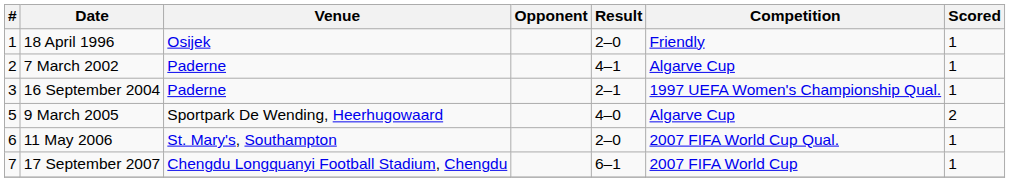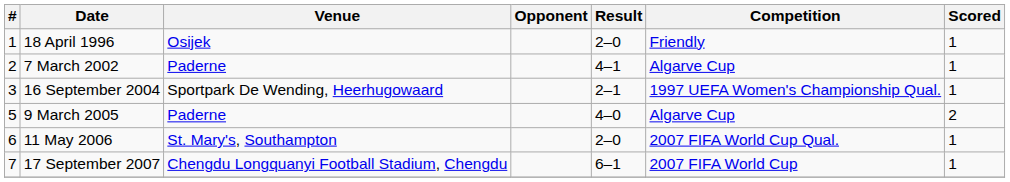16 September 2004 | Venue: Paderne -> Sportpark De Wending, Heerhugowaard
9 March 2005 | Venue: Sportpark De Wending, Heerhugowaard -> Paderne
